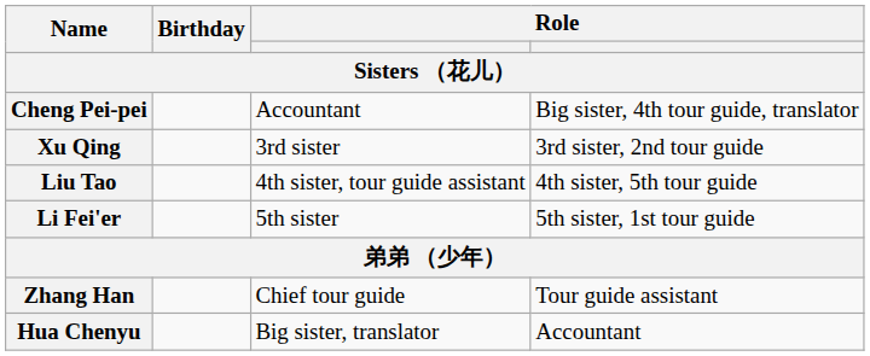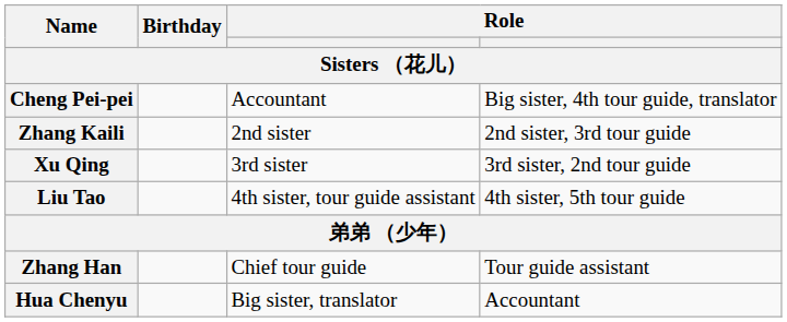+ row: Zhang Kaili | 2nd sister | 2nd sister, 3rd tour guide
- row: Li Fei'er | 5th sister | 5th sister, 1st tour guide
